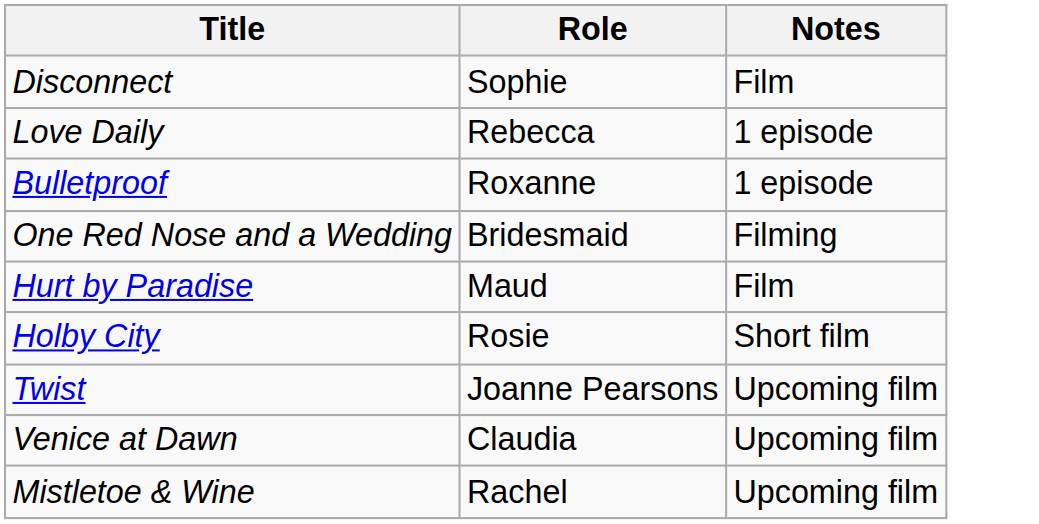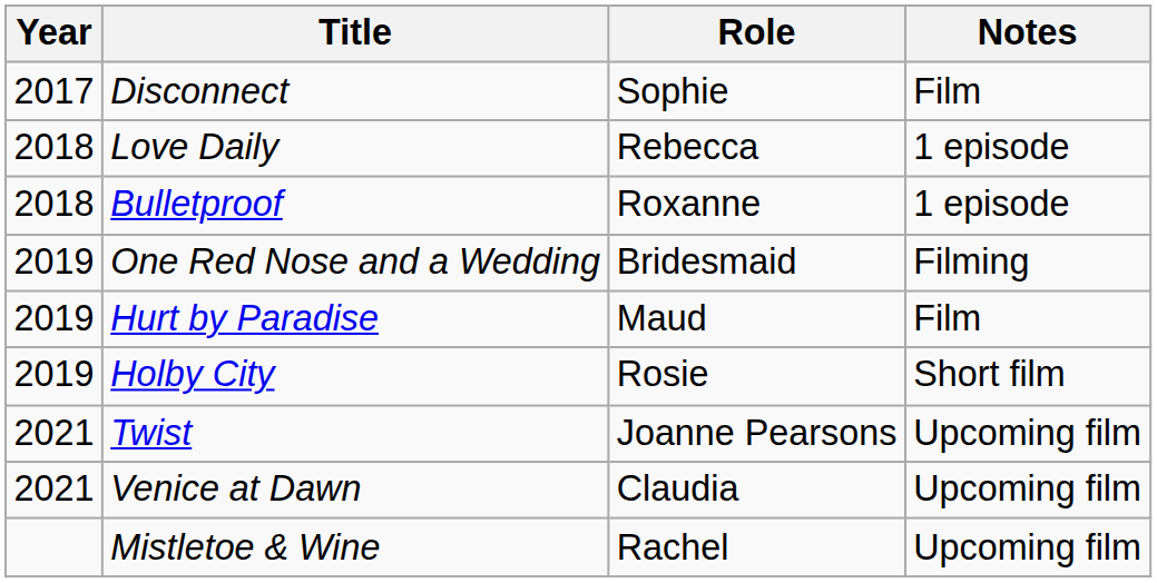+ column: Year | 2017 | 2018 | 2018 | 2019 | 2019 | 2019 | 2021 | 2021
